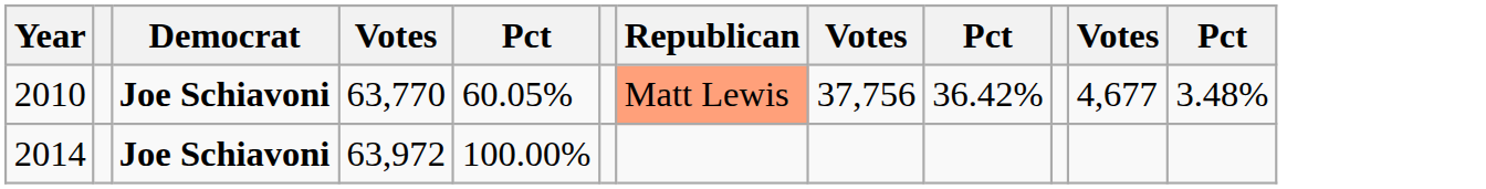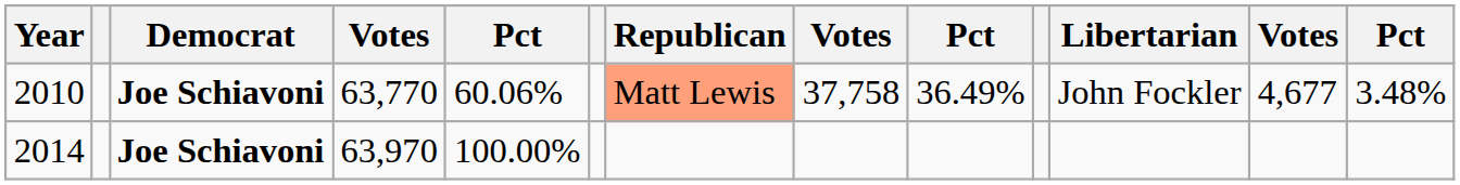+ column: Libertarian | John Fockler
2010 | column 5: 60.05% -> 60.06%
2010 | column 8: 37,756 -> 37,758
2010 | column 9: 36.42% -> 36.49%
2014 | column 4: 63,972 -> 63,970
